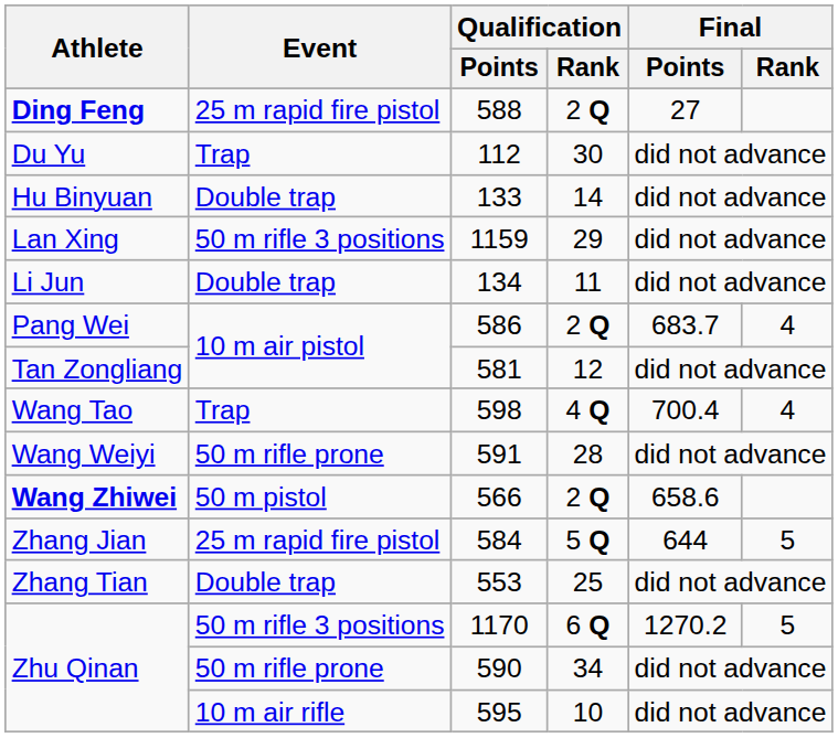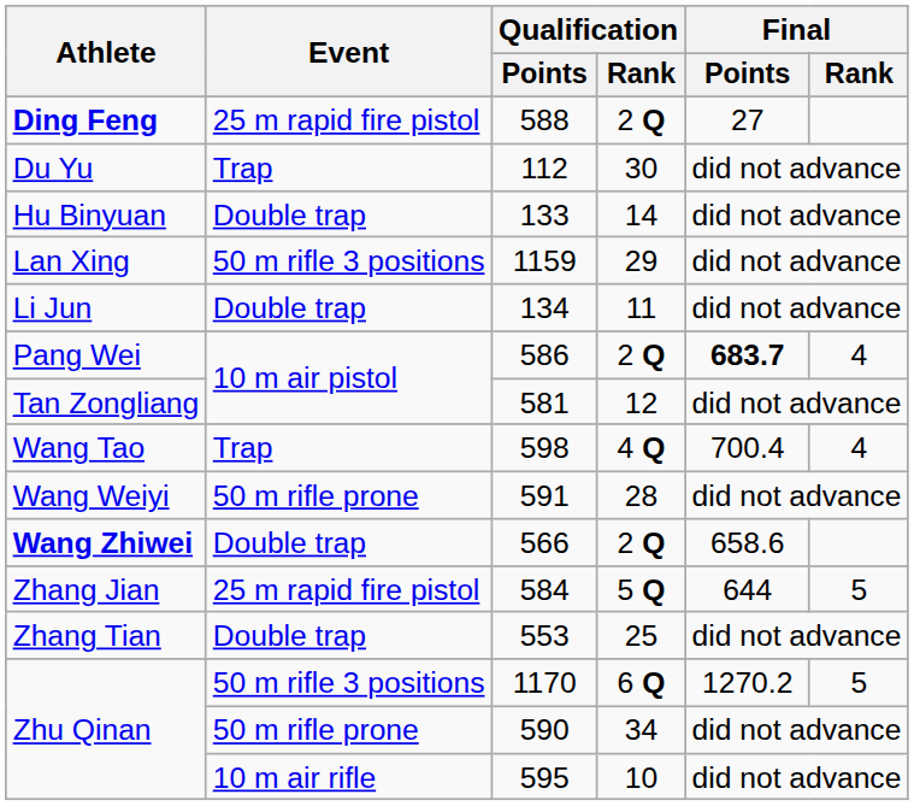586 | Final / Points: normal -> bold
566 | Event: 50 m pistol -> Double trap
